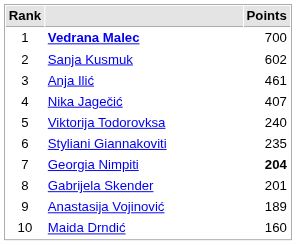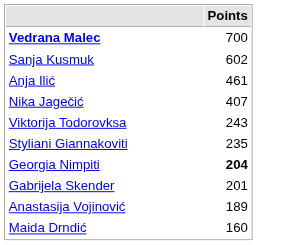- column: Rank | 1 | 2 | 3 | 4 | 5 | 6 | 7 | 8 | 9 | 10
Viktorija Todorovksa | Points: 240 -> 243
